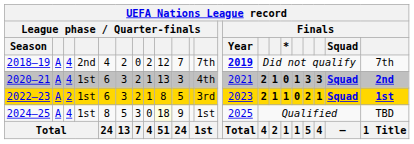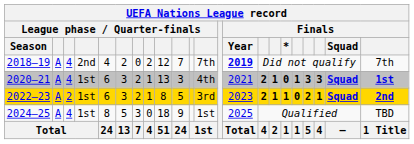2020–21 | column 22: 2nd -> 1st
2022–23 | column 22: 1st -> 2nd
2024–25 | column 9: lightyellow background -> no background
